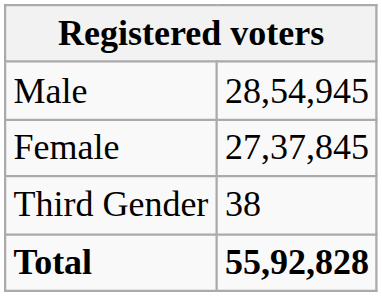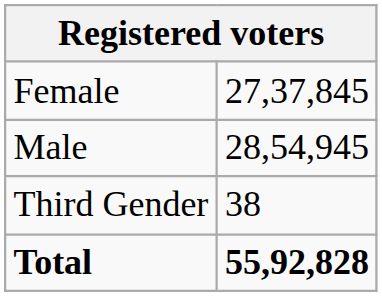rows swapped: Male <-> Female
